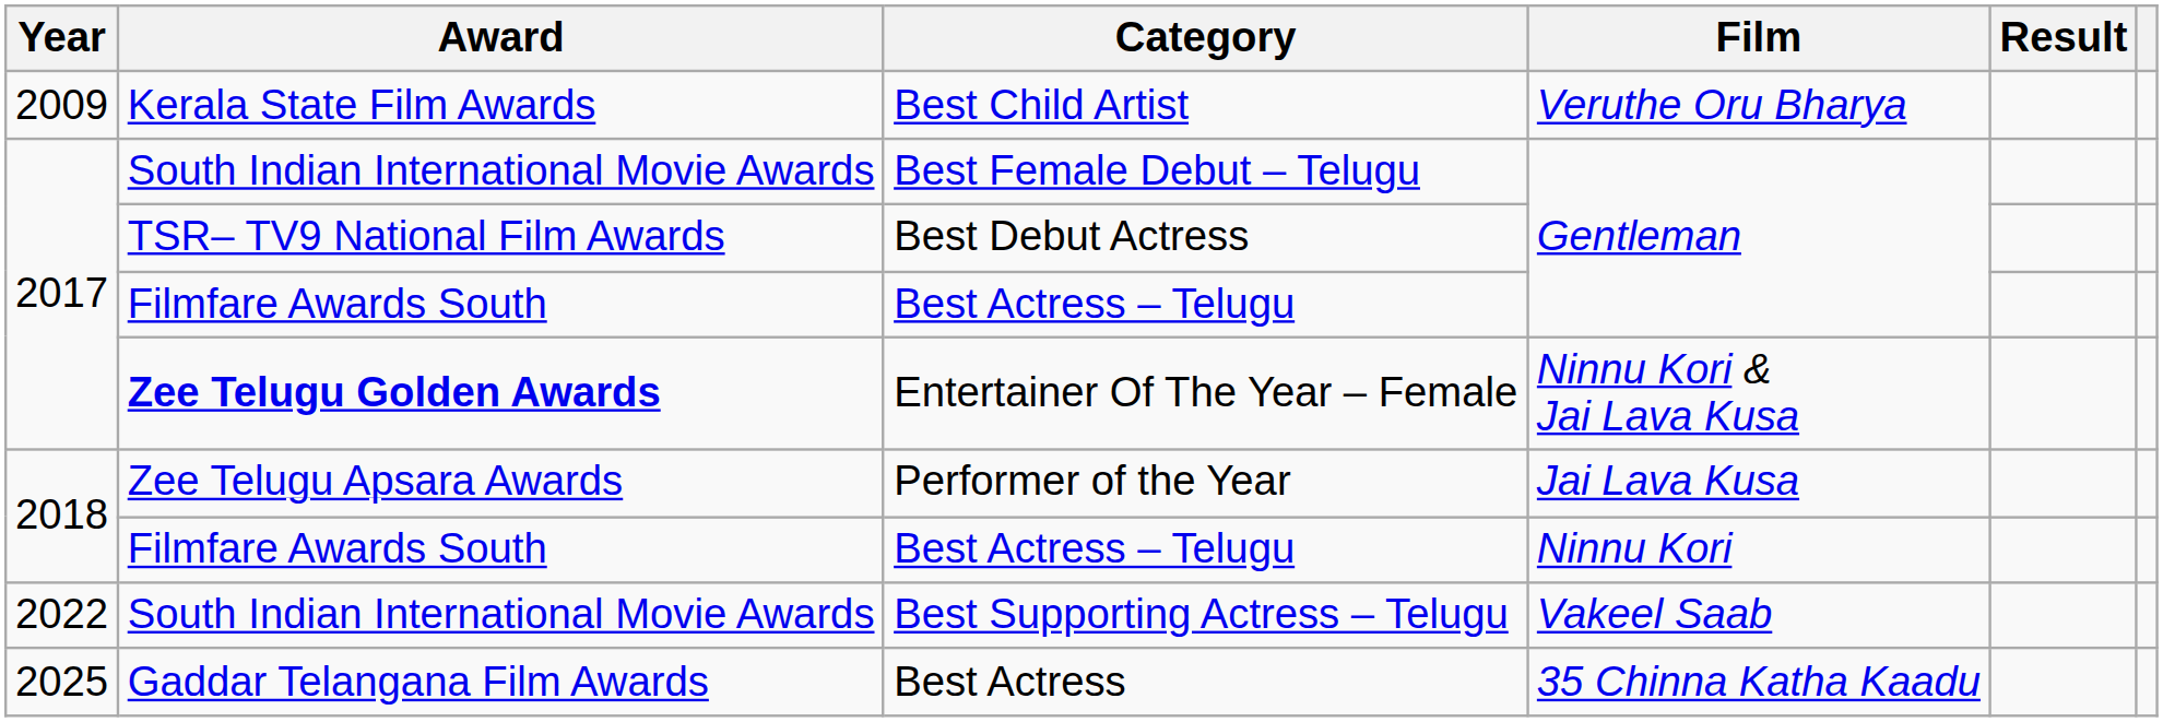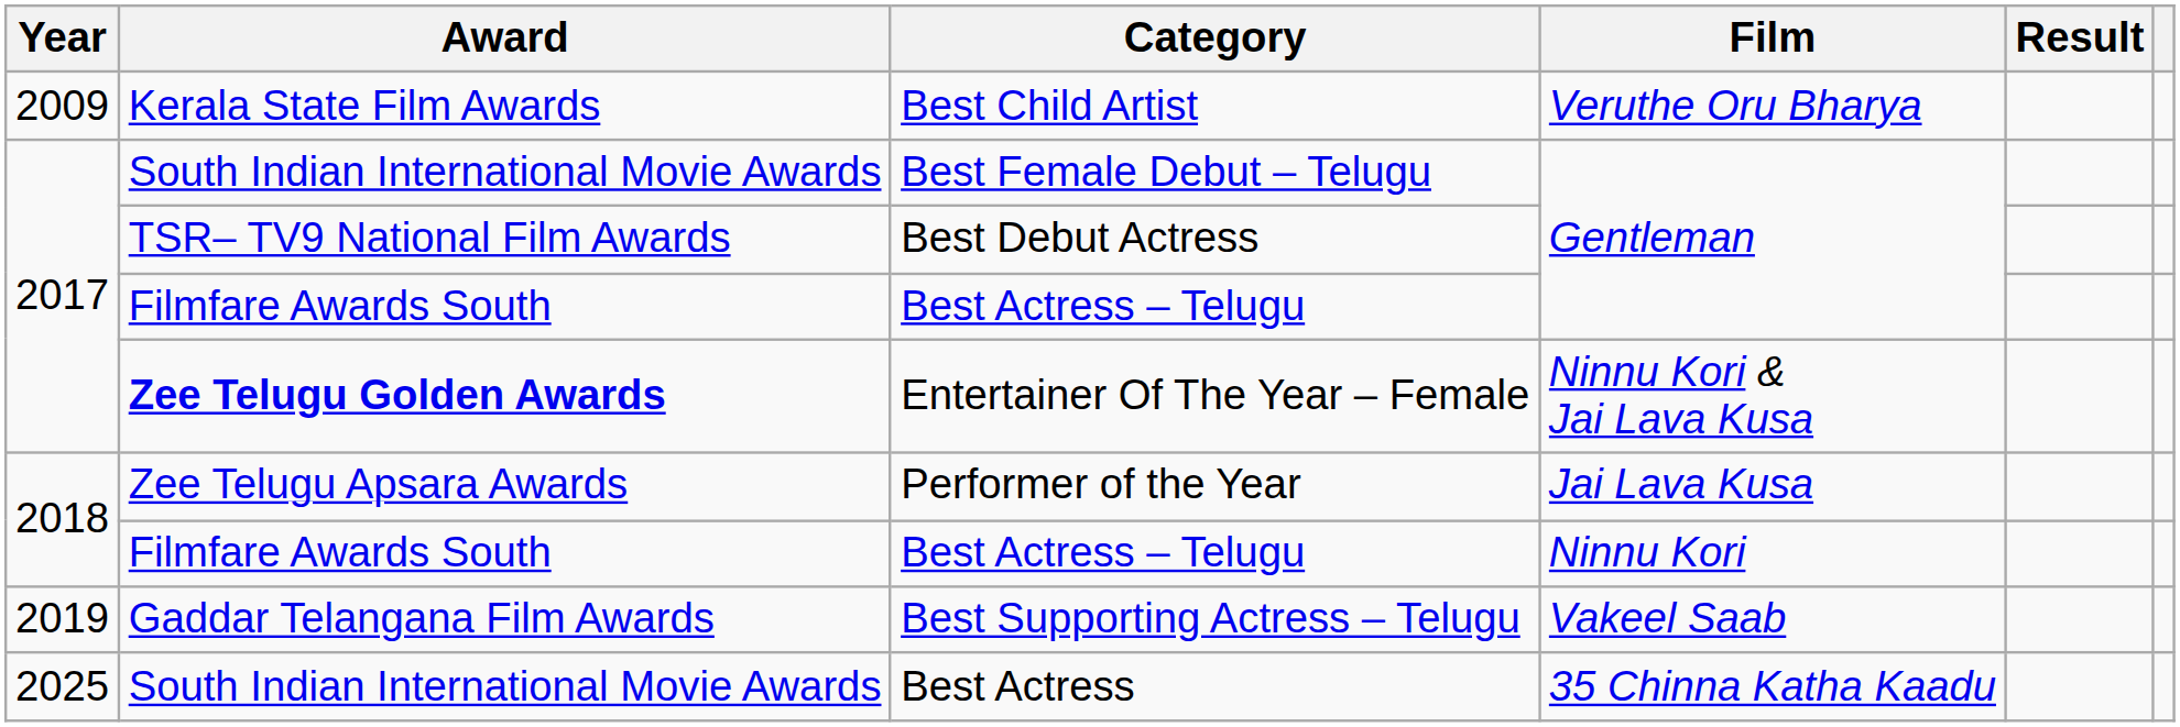Best Supporting Actress – Telugu | Year: 2022 -> 2019
Best Supporting Actress – Telugu | Award: South Indian International Movie Awards -> Gaddar Telangana Film Awards
Best Actress | Award: Gaddar Telangana Film Awards -> South Indian International Movie Awards
